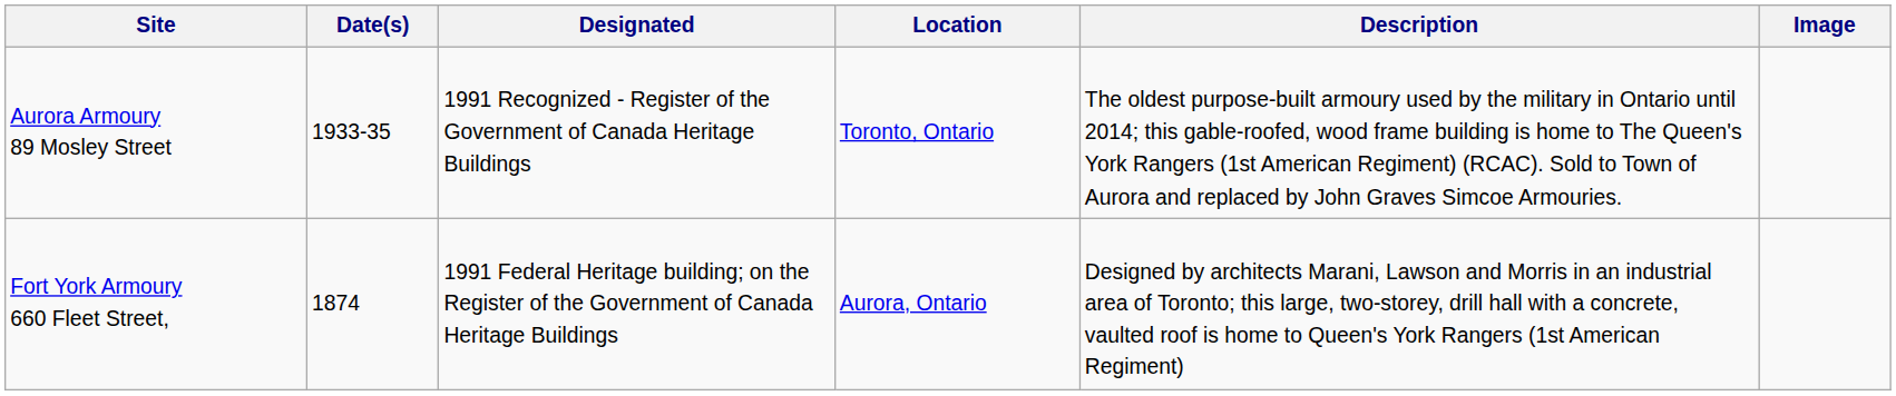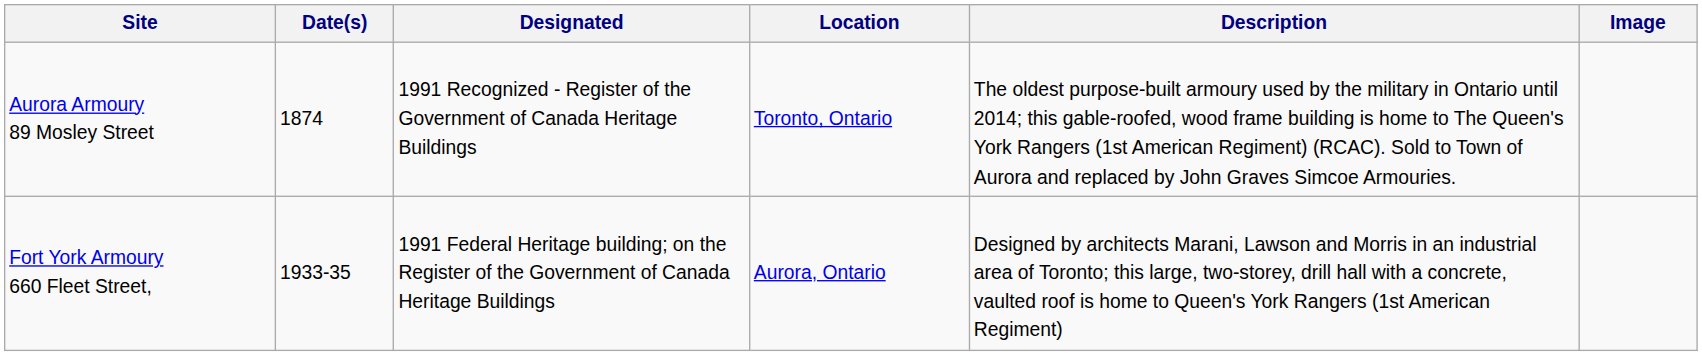Aurora Armoury 89 Mosley Street | Date(s): 1933-35 -> 1874
Fort York Armoury 660 Fleet Street, | Date(s): 1874 -> 1933-35
